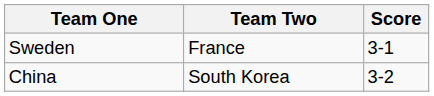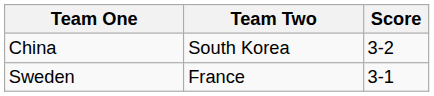rows swapped: Sweden <-> China
